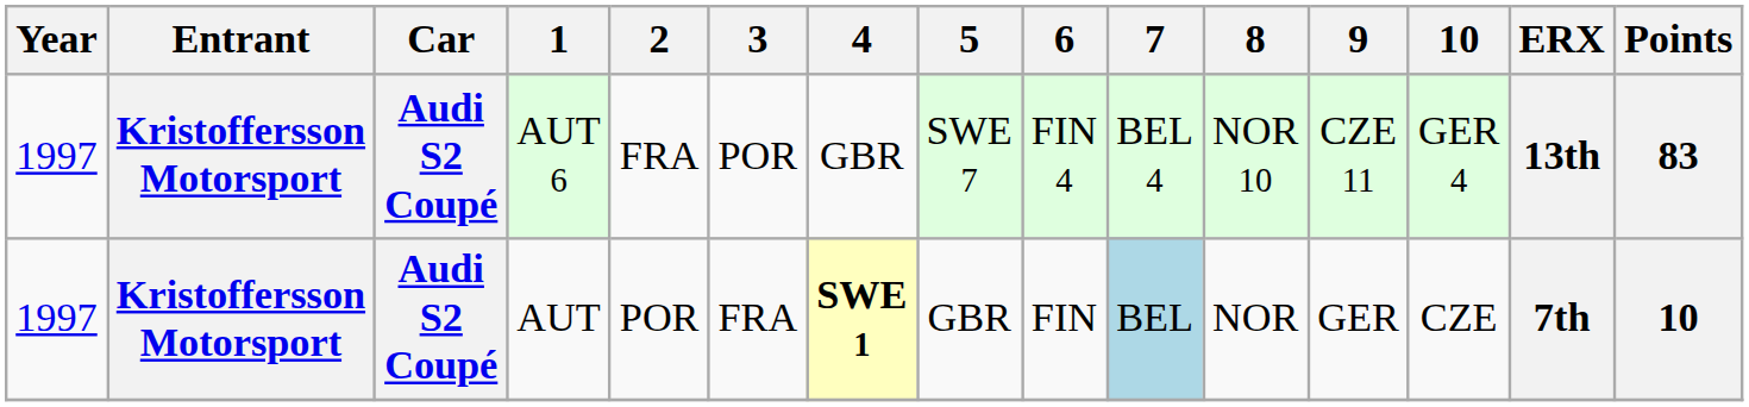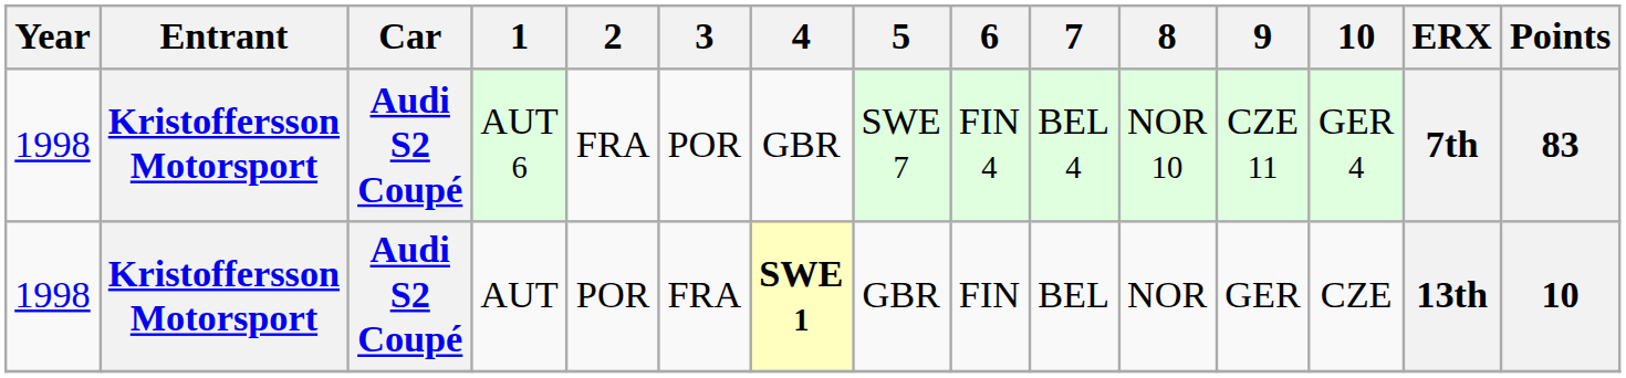AUT 6 | Year: 1997 -> 1998
AUT 6 | ERX: 13th -> 7th
AUT | Year: 1997 -> 1998
AUT | 7: lightblue background -> no background
AUT | ERX: 7th -> 13th
